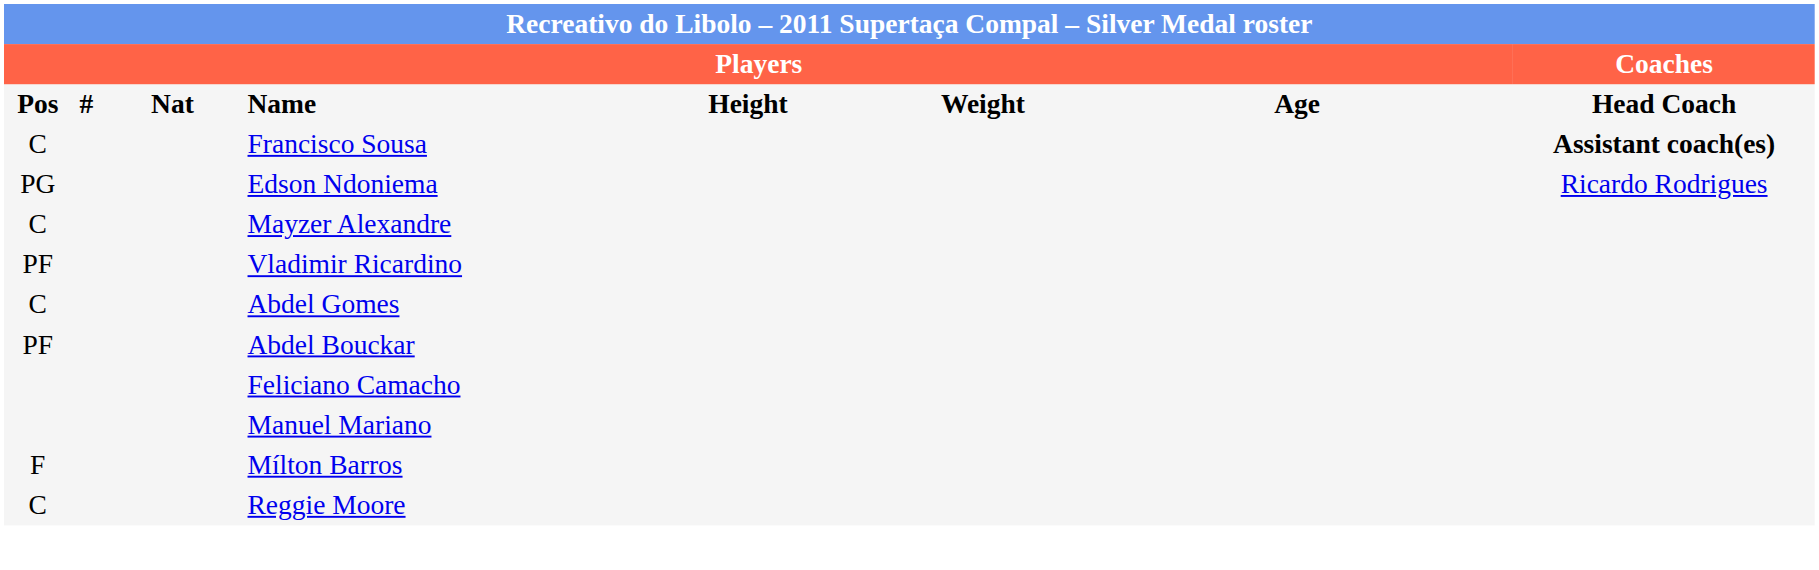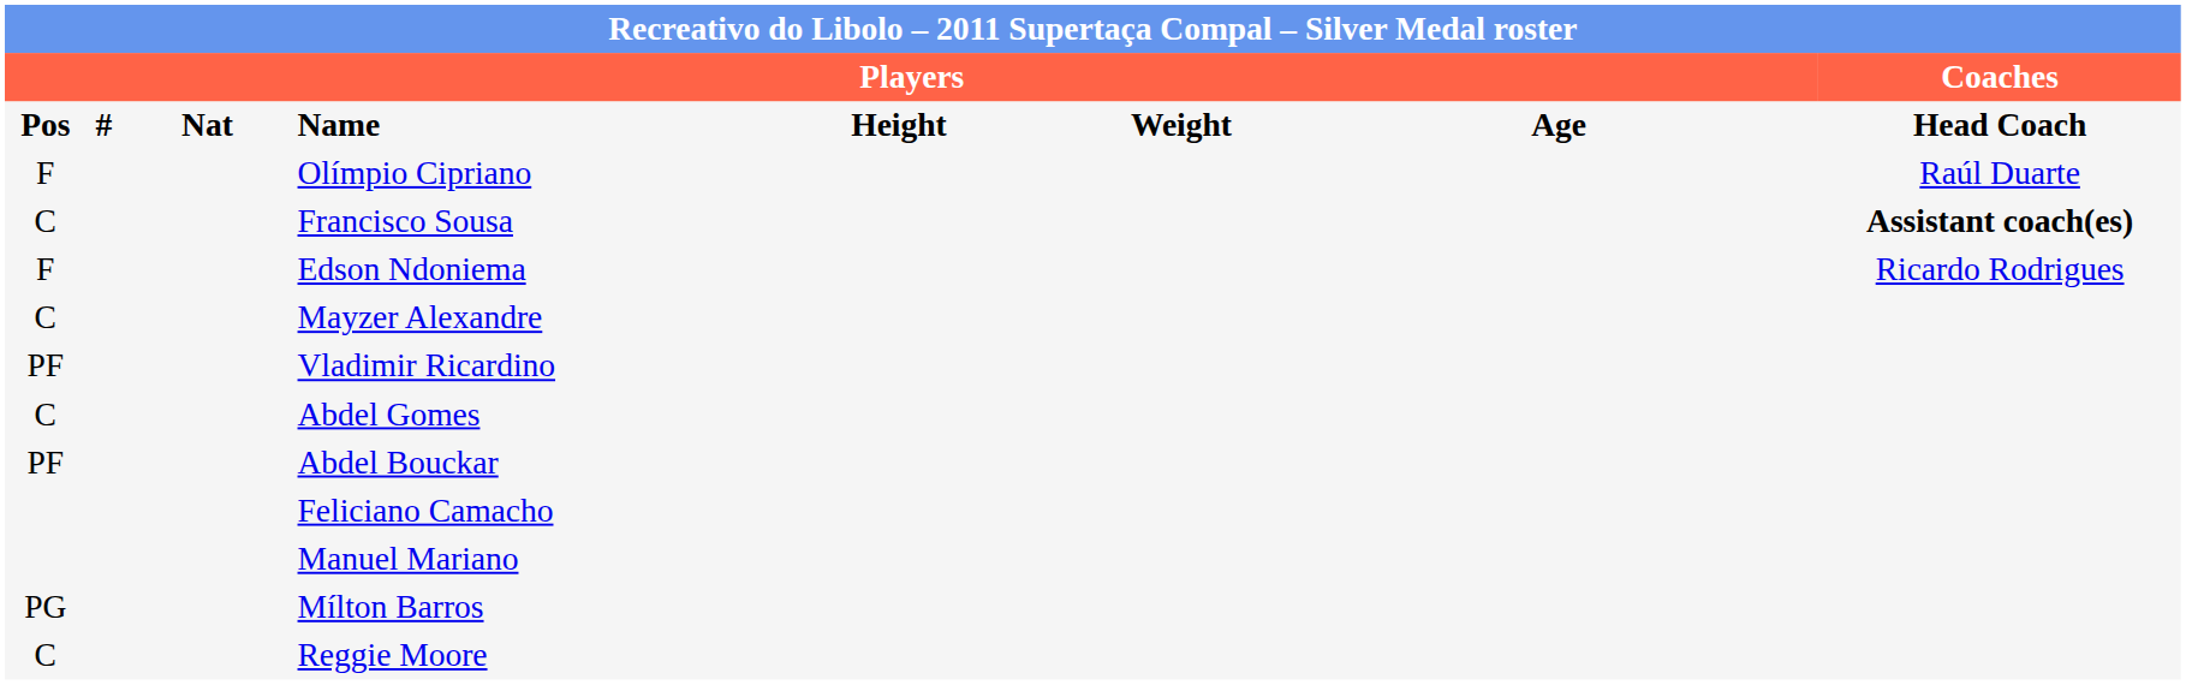+ row: F | Olímpio Cipriano | Raúl Duarte
Edson Ndoniema | column 1: PG -> F
Mílton Barros | column 1: F -> PG
